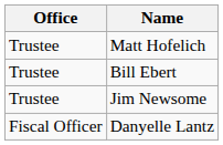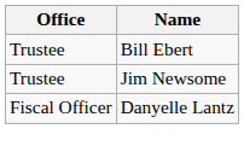- row: Trustee | Matt Hofelich
